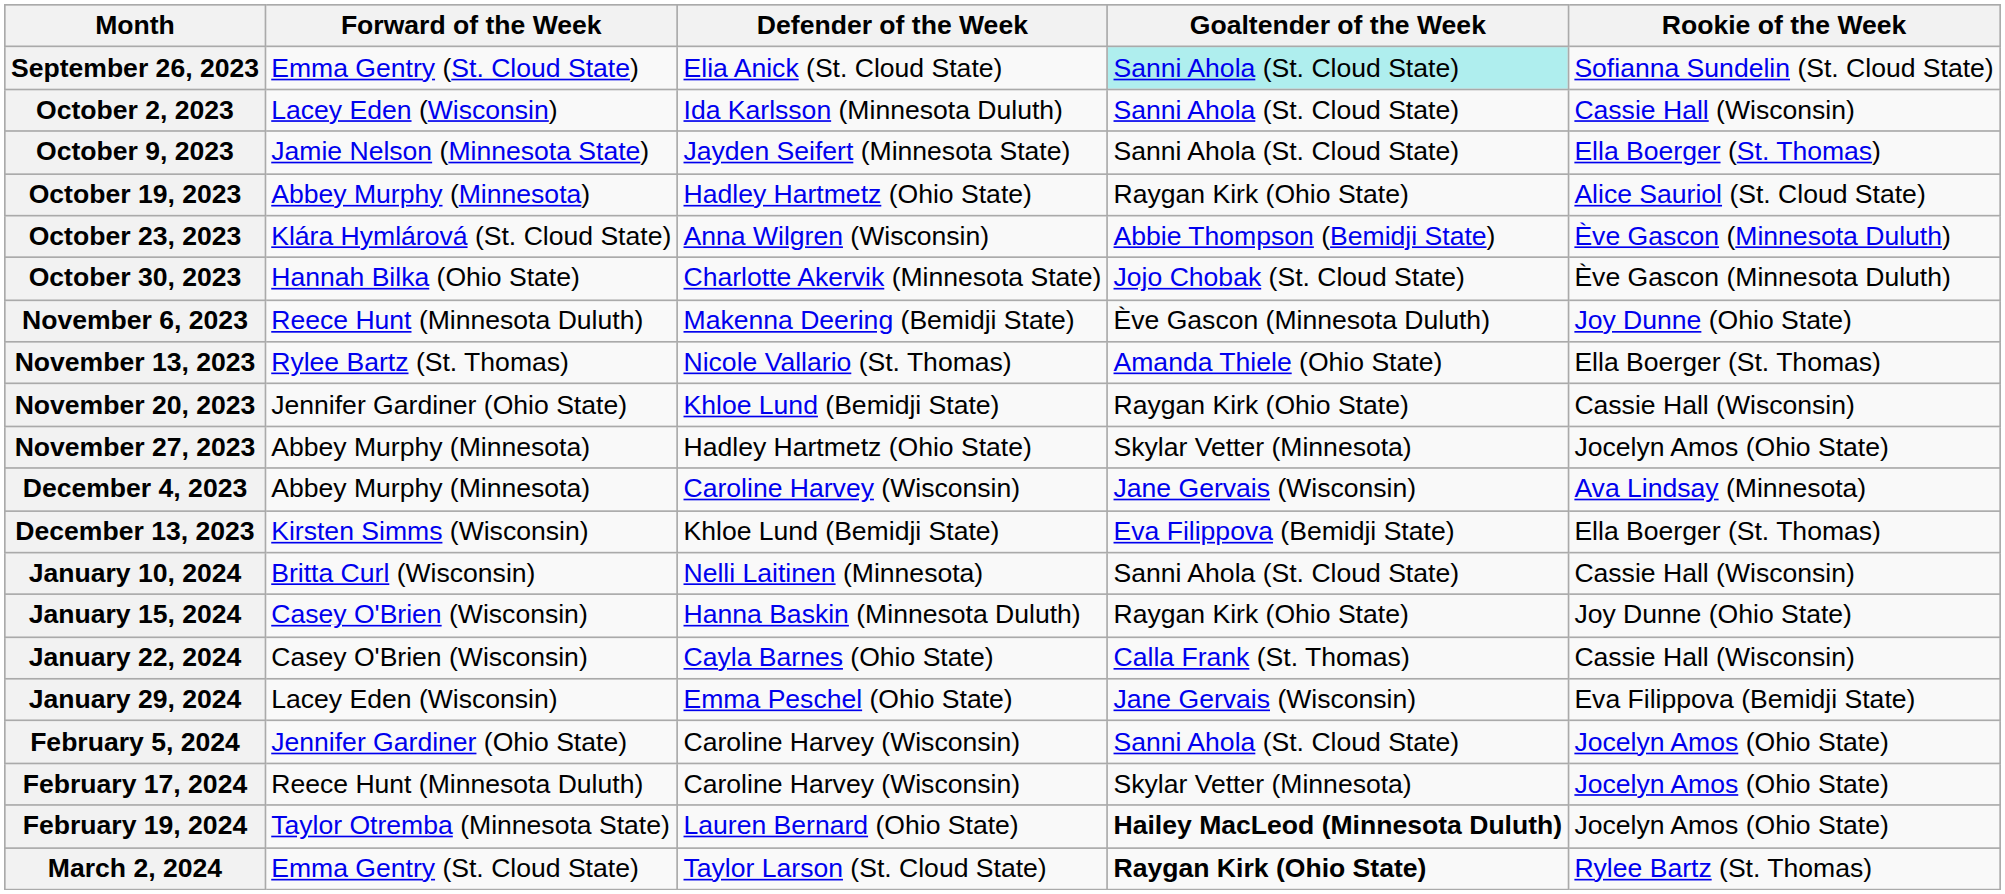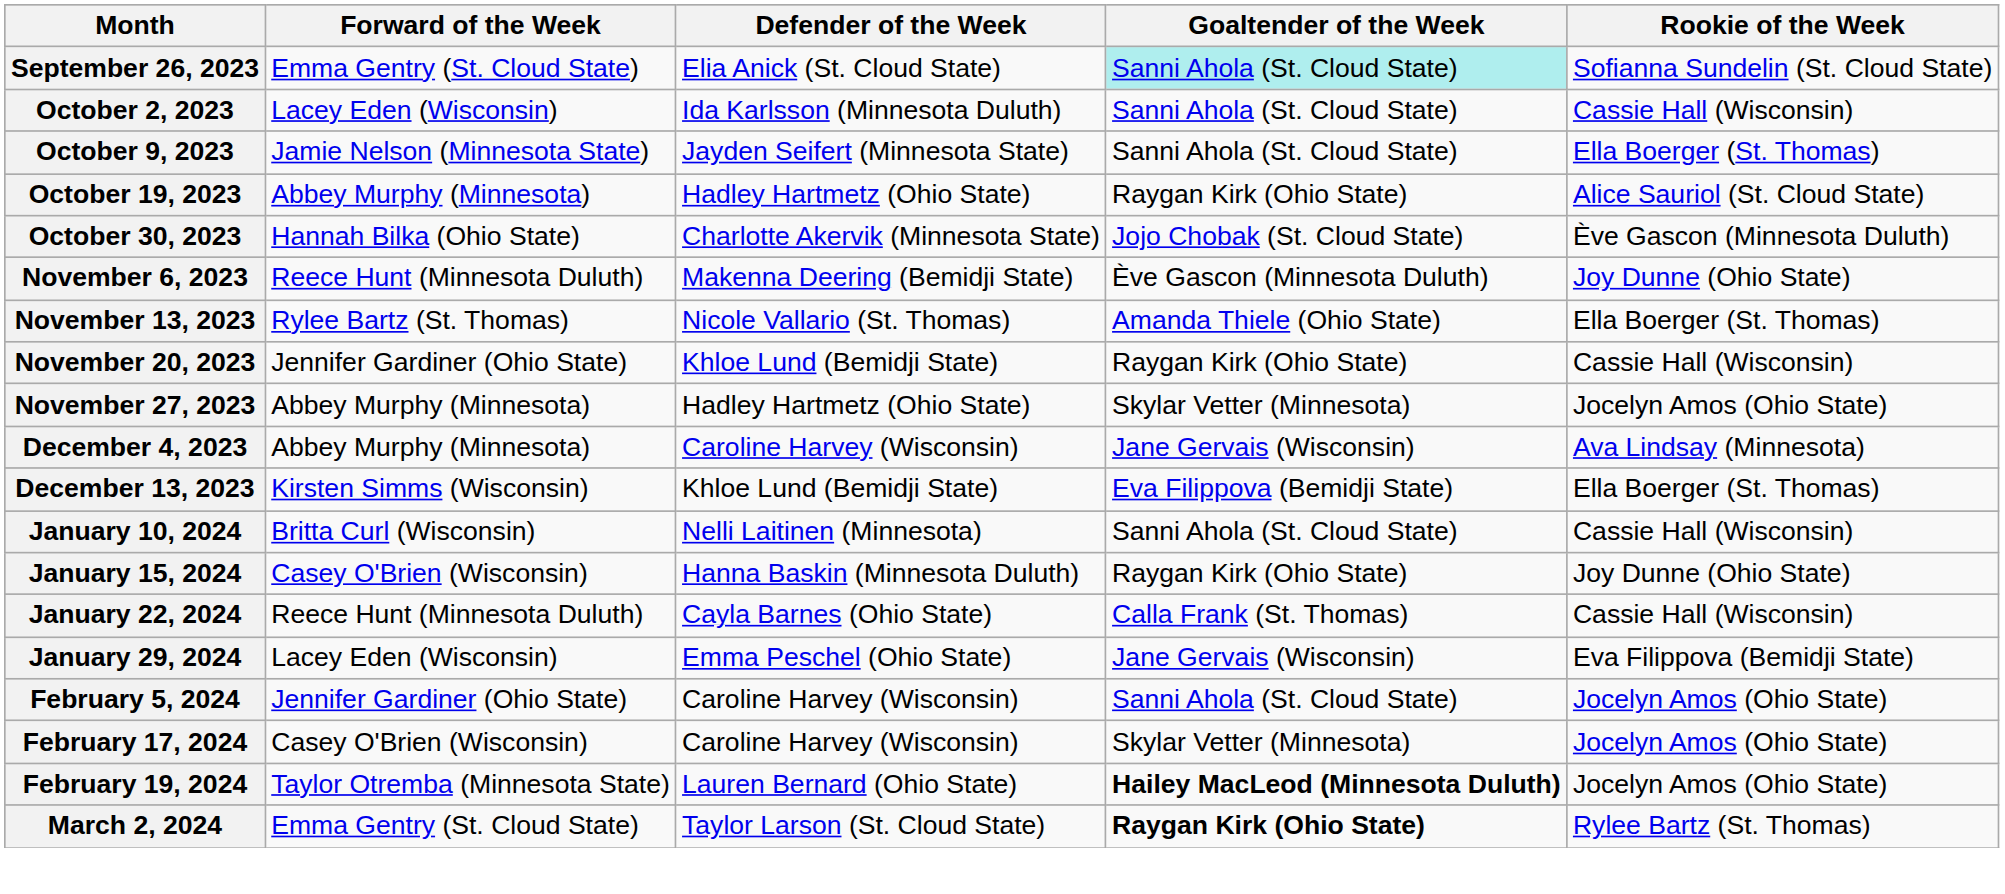- row: October 23, 2023 | Klára Hymlárová (St. Cloud State) | Anna Wilgren (Wisconsin) | Abbie Thompson (Bemidji State) | Ève Gascon (Minnesota Duluth)
January 22, 2024 | Forward of the Week: Casey O'Brien (Wisconsin) -> Reece Hunt (Minnesota Duluth)
February 17, 2024 | Forward of the Week: Reece Hunt (Minnesota Duluth) -> Casey O'Brien (Wisconsin)
